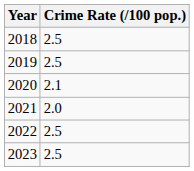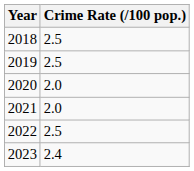2020 | Crime Rate (/100 pop.): 2.1 -> 2.0
2023 | Crime Rate (/100 pop.): 2.5 -> 2.4
